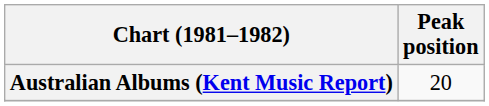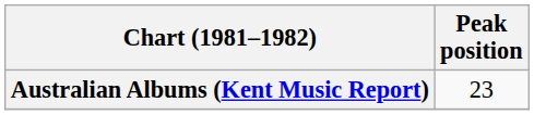Australian Albums (Kent Music Report) | Peak position: 20 -> 23
